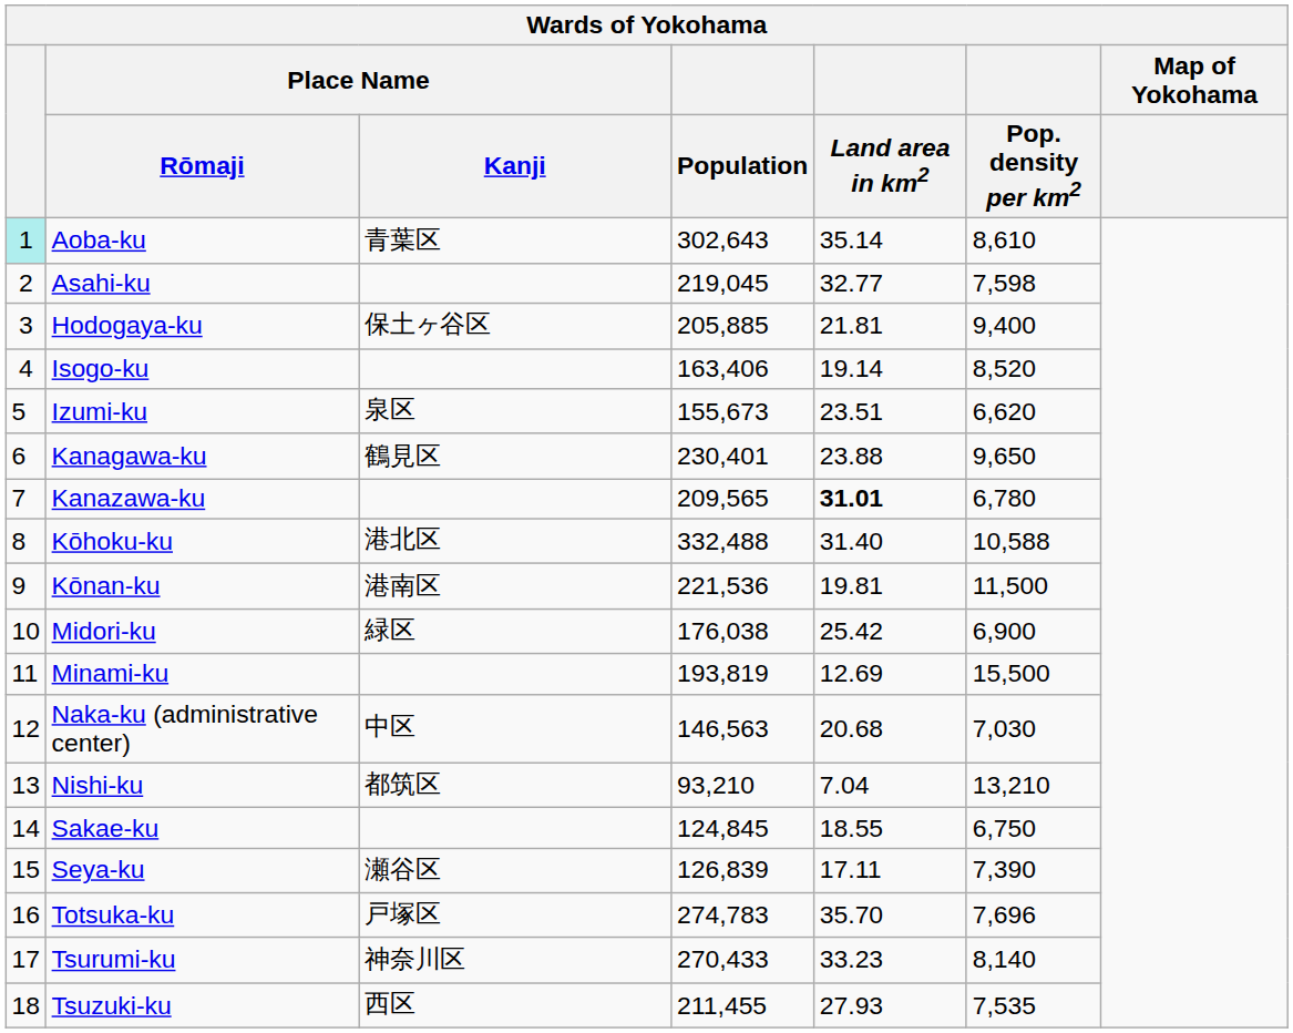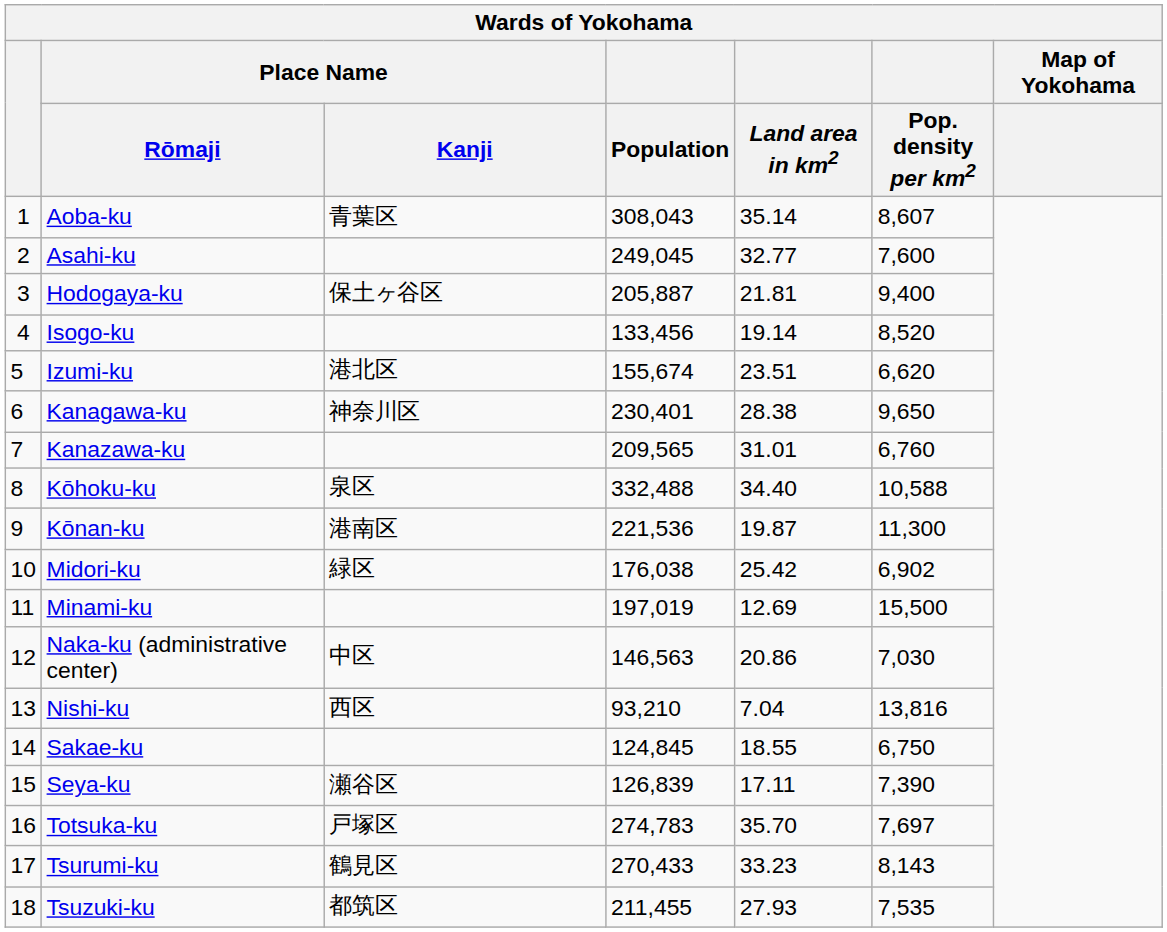Aoba-ku | column 1: paleturquoise background -> no background
Aoba-ku | Population: 302,643 -> 308,043
Aoba-ku | Pop. density per km2: 8,610 -> 8,607
Asahi-ku | Population: 219,045 -> 249,045
Asahi-ku | Pop. density per km2: 7,598 -> 7,600
Hodogaya-ku | Population: 205,885 -> 205,887
Isogo-ku | Population: 163,406 -> 133,456
Izumi-ku | Place Name / Kanji: 泉区 -> 港北区
Izumi-ku | Population: 155,673 -> 155,674
Kanagawa-ku | Place Name / Kanji: 鶴見区 -> 神奈川区
Kanagawa-ku | Land area in km2: 23.88 -> 28.38
Kanazawa-ku | Land area in km2: bold -> normal
Kanazawa-ku | Pop. density per km2: 6,780 -> 6,760
Kōhoku-ku | Place Name / Kanji: 港北区 -> 泉区
Kōhoku-ku | Land area in km2: 31.40 -> 34.40
Kōnan-ku | Land area in km2: 19.81 -> 19.87
Kōnan-ku | Pop. density per km2: 11,500 -> 11,300
Midori-ku | Pop. density per km2: 6,900 -> 6,902
Minami-ku | Population: 193,819 -> 197,019
Naka-ku (administrative center) | Land area in km2: 20.68 -> 20.86
Nishi-ku | Place Name / Kanji: 都筑区 -> 西区
Nishi-ku | Pop. density per km2: 13,210 -> 13,816
Totsuka-ku | Pop. density per km2: 7,696 -> 7,697
Tsurumi-ku | Place Name / Kanji: 神奈川区 -> 鶴見区
Tsurumi-ku | Pop. density per km2: 8,140 -> 8,143
Tsuzuki-ku | Place Name / Kanji: 西区 -> 都筑区
